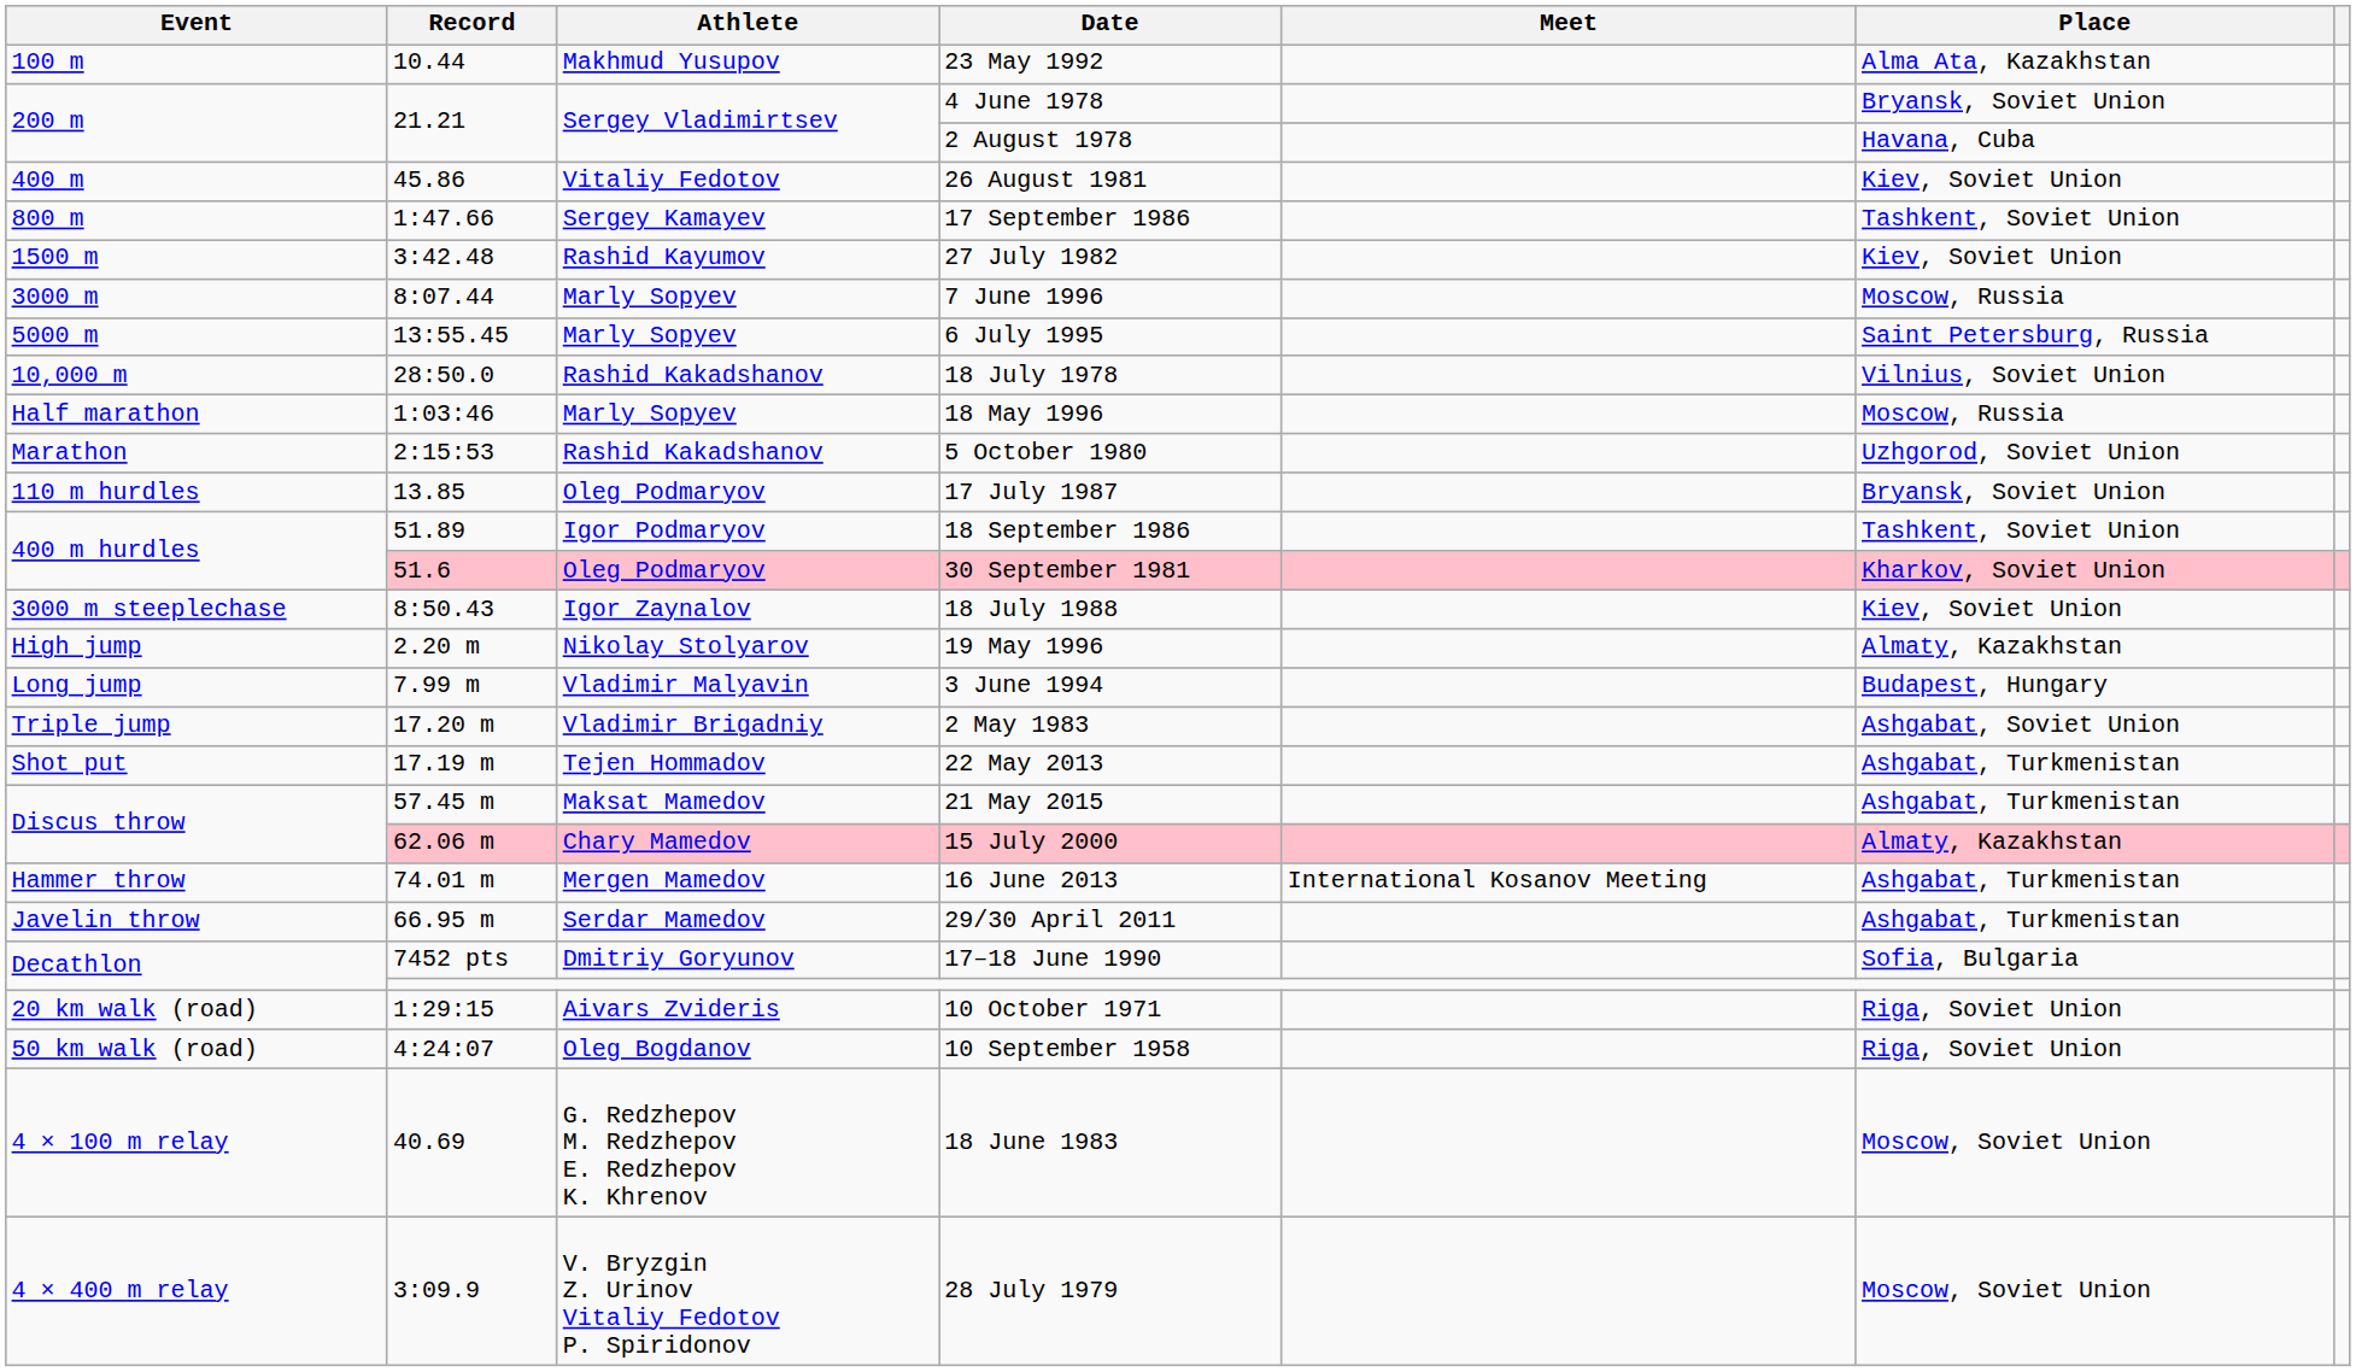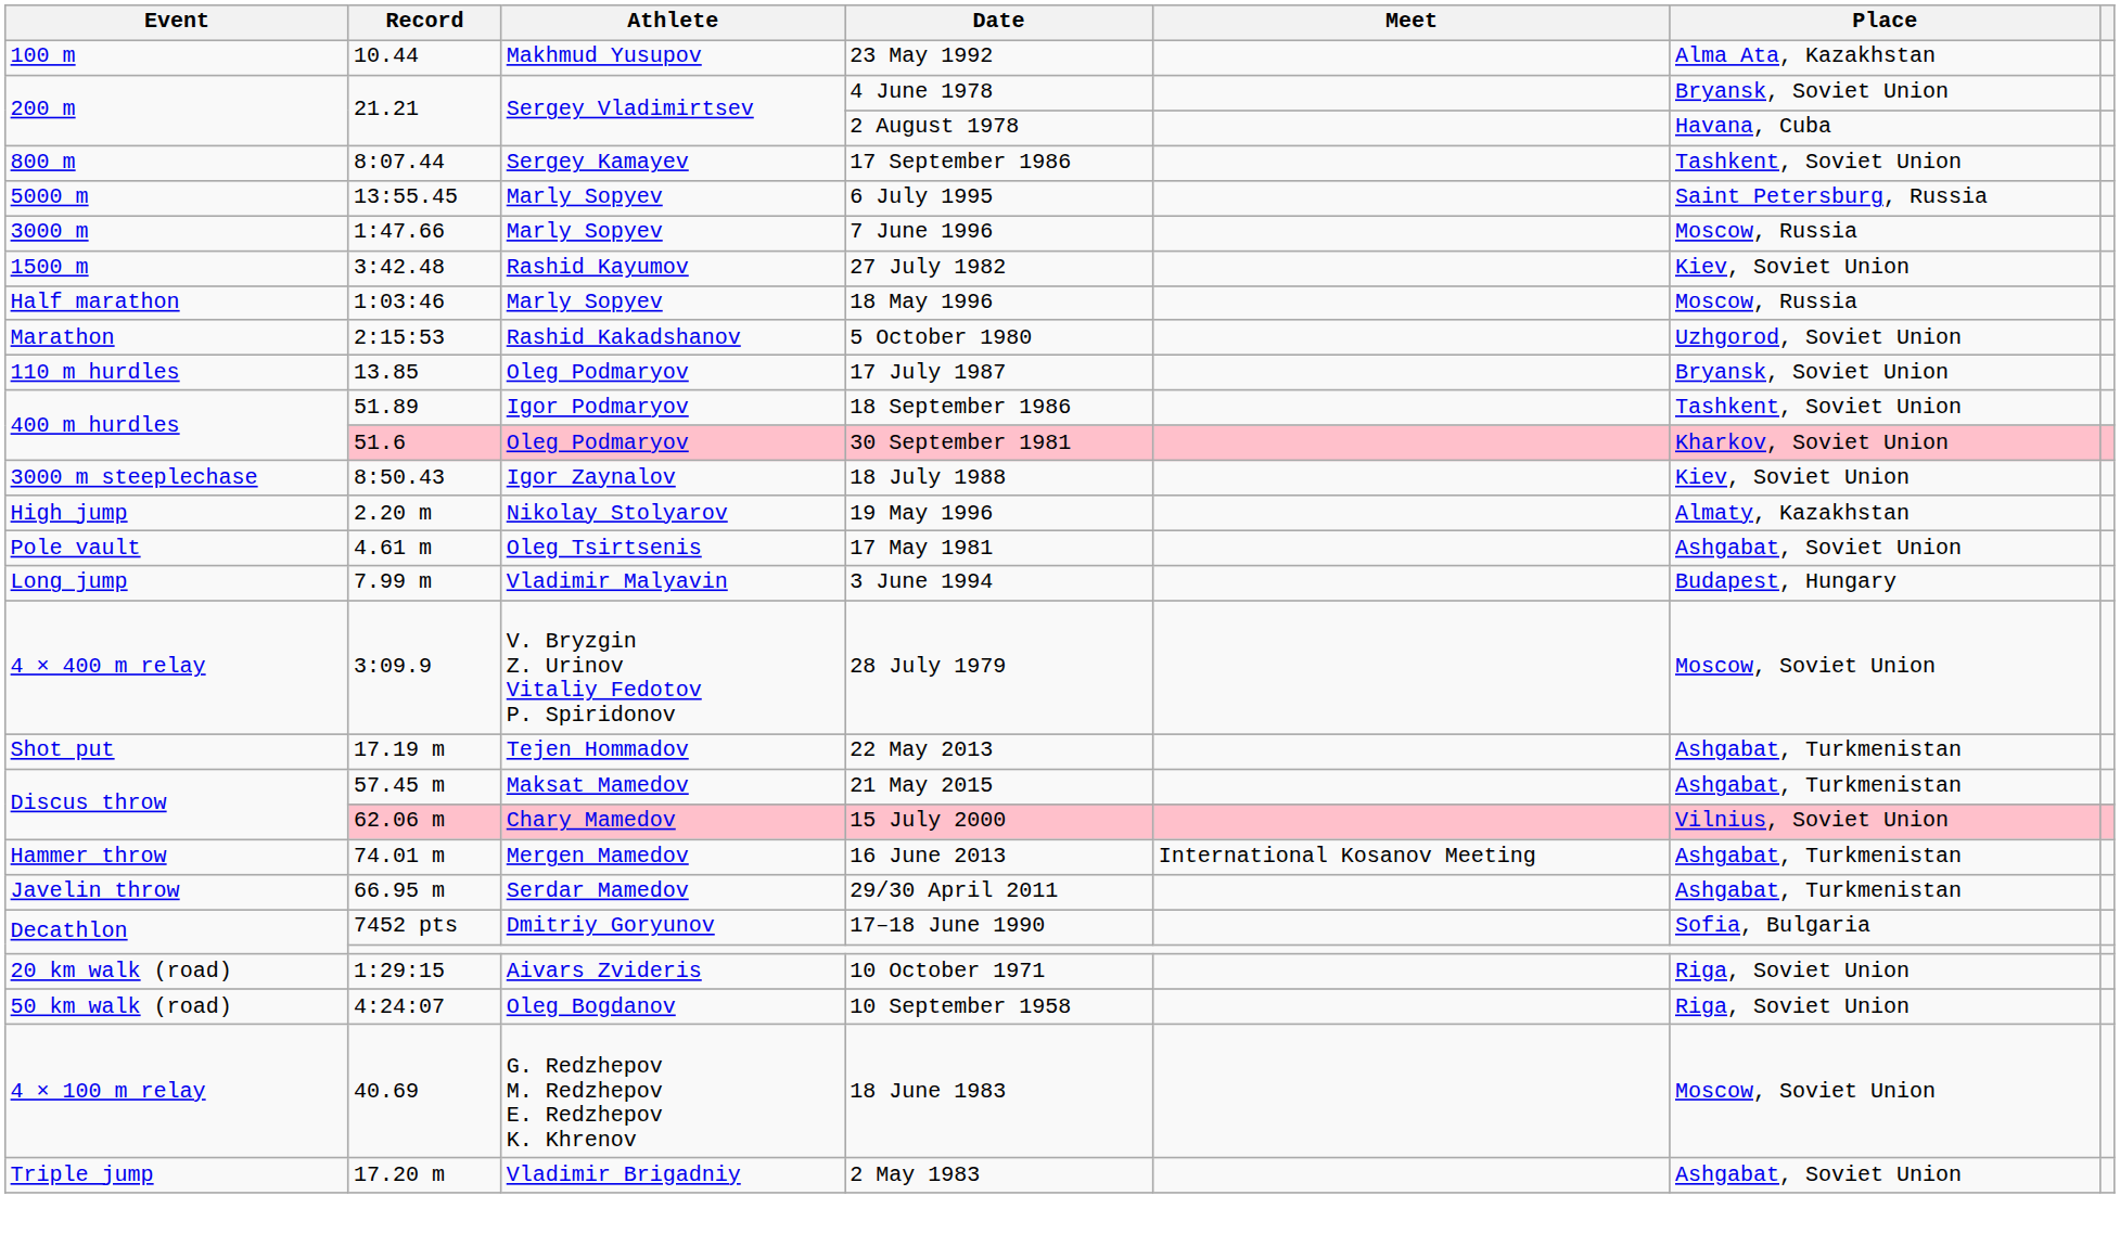- row: 400 m | 45.86 | Vitaliy Fedotov | 26 August 1981 | Kiev, Soviet Union
17 September 1986 | Record: 1:47.66 -> 8:07.44
rows swapped: 27 July 1982 <-> 6 July 1995
7 June 1996 | Record: 8:07.44 -> 1:47.66
- row: 10,000 m | 28:50.0 | Rashid Kakadshanov | 18 July 1978 | Vilnius, Soviet Union
+ row: Pole vault | 4.61 m | Oleg Tsirtsenis | 17 May 1981 | Ashgabat, Soviet Union
rows swapped: 2 May 1983 <-> 28 July 1979
15 July 2000 | Place: Almaty, Kazakhstan -> Vilnius, Soviet Union
